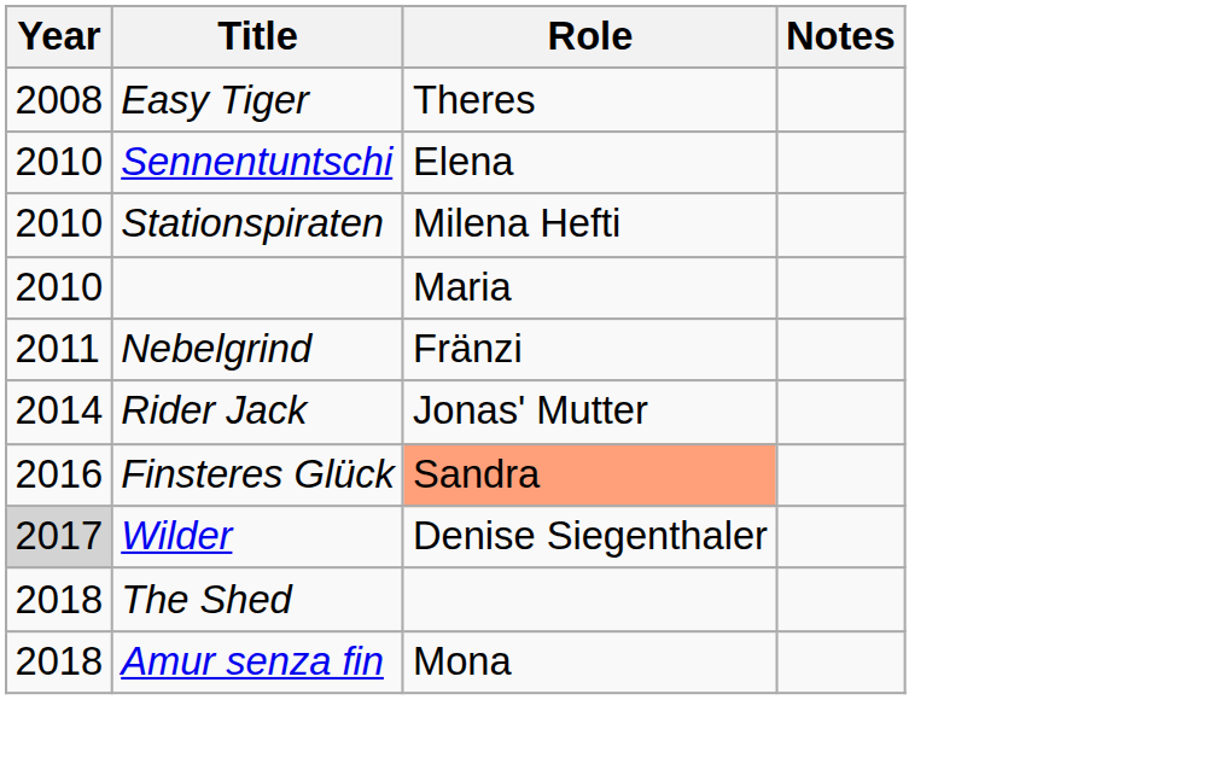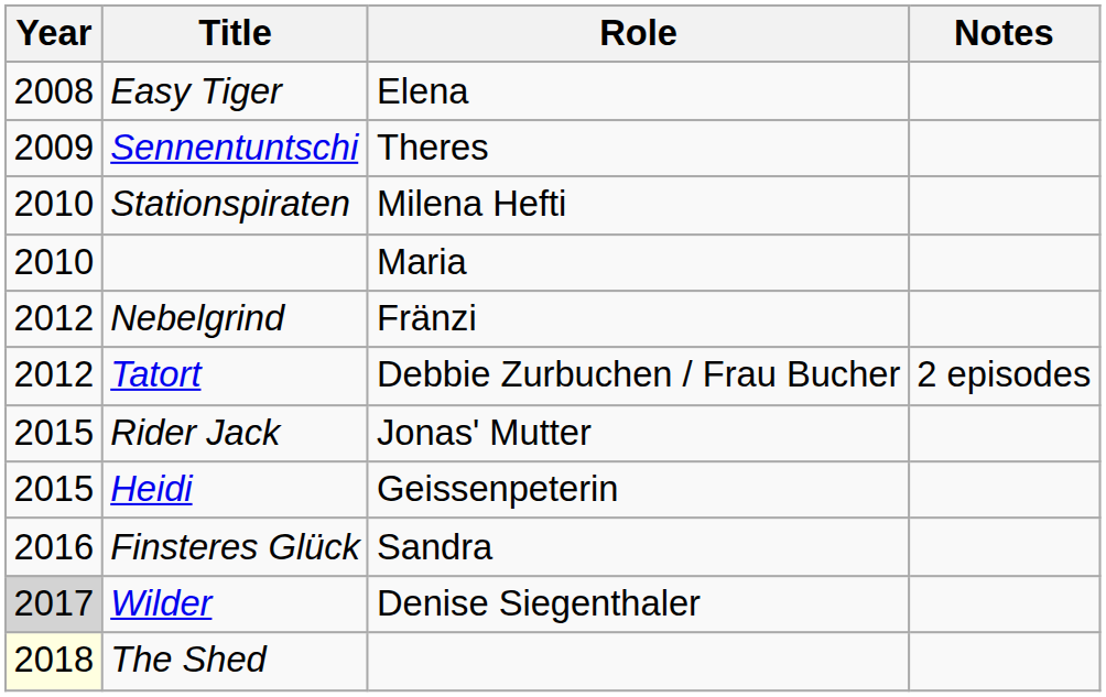Easy Tiger | Role: Theres -> Elena
Sennentuntschi | Year: 2010 -> 2009
Sennentuntschi | Role: Elena -> Theres
Nebelgrind | Year: 2011 -> 2012
+ row: 2012 | Tatort | Debbie Zurbuchen / Frau Bucher | 2 episodes
Rider Jack | Year: 2014 -> 2015
+ row: 2015 | Heidi | Geissenpeterin
Finsteres Glück | Role: lightsalmon background -> no background
The Shed | Year: no background -> lightyellow background
- row: 2018 | Amur senza fin | Mona
